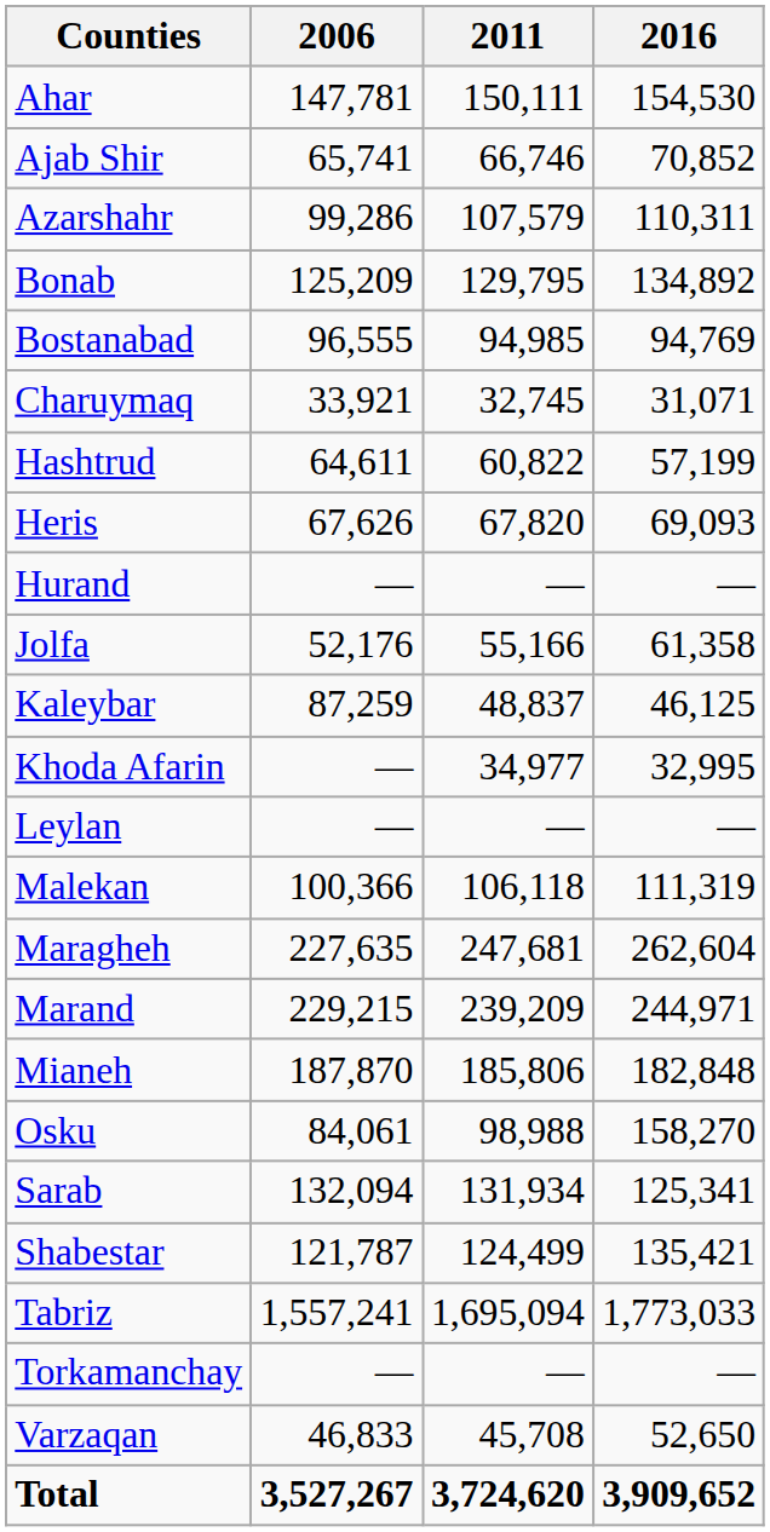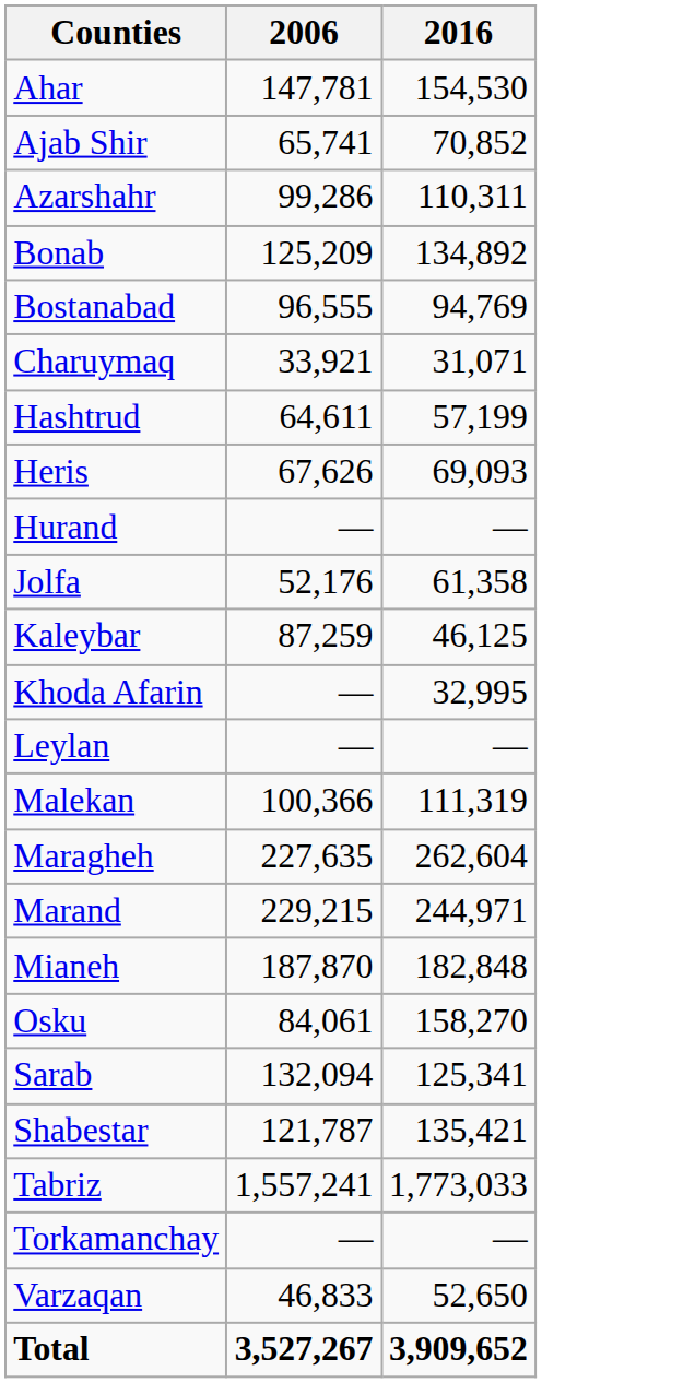- column: 2011 | 150,111 | 66,746 | 107,579 | 129,795 | 94,985 | 32,745 | 60,822 | 67,820 | — | 55,166 | 48,837 | 34,977 | — | 106,118 | 247,681 | 239,209 | 185,806 | 98,988 | 131,934 | 124,499 | 1,695,094 | — | 45,708 | 3,724,620
